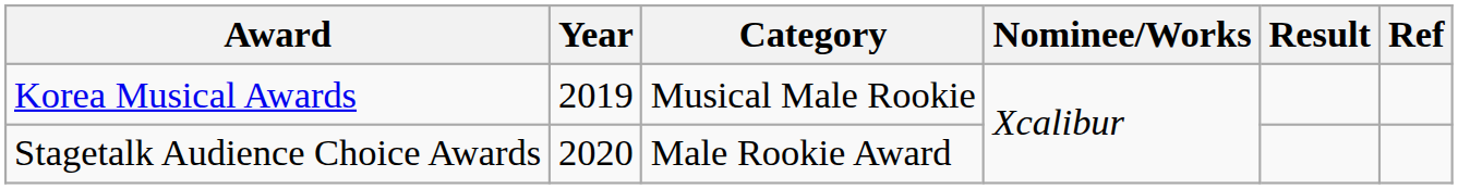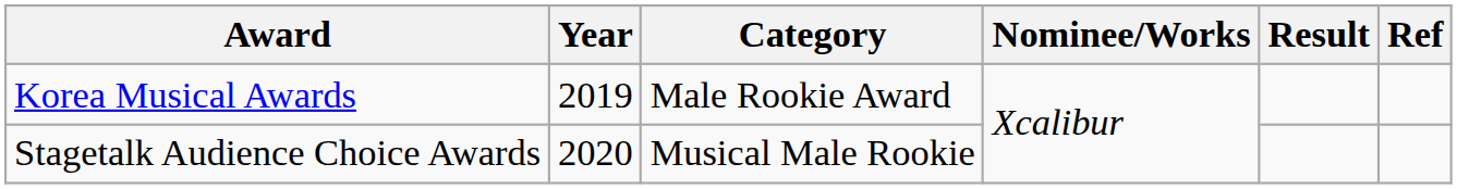Korea Musical Awards | Category: Musical Male Rookie -> Male Rookie Award
Stagetalk Audience Choice Awards | Category: Male Rookie Award -> Musical Male Rookie
